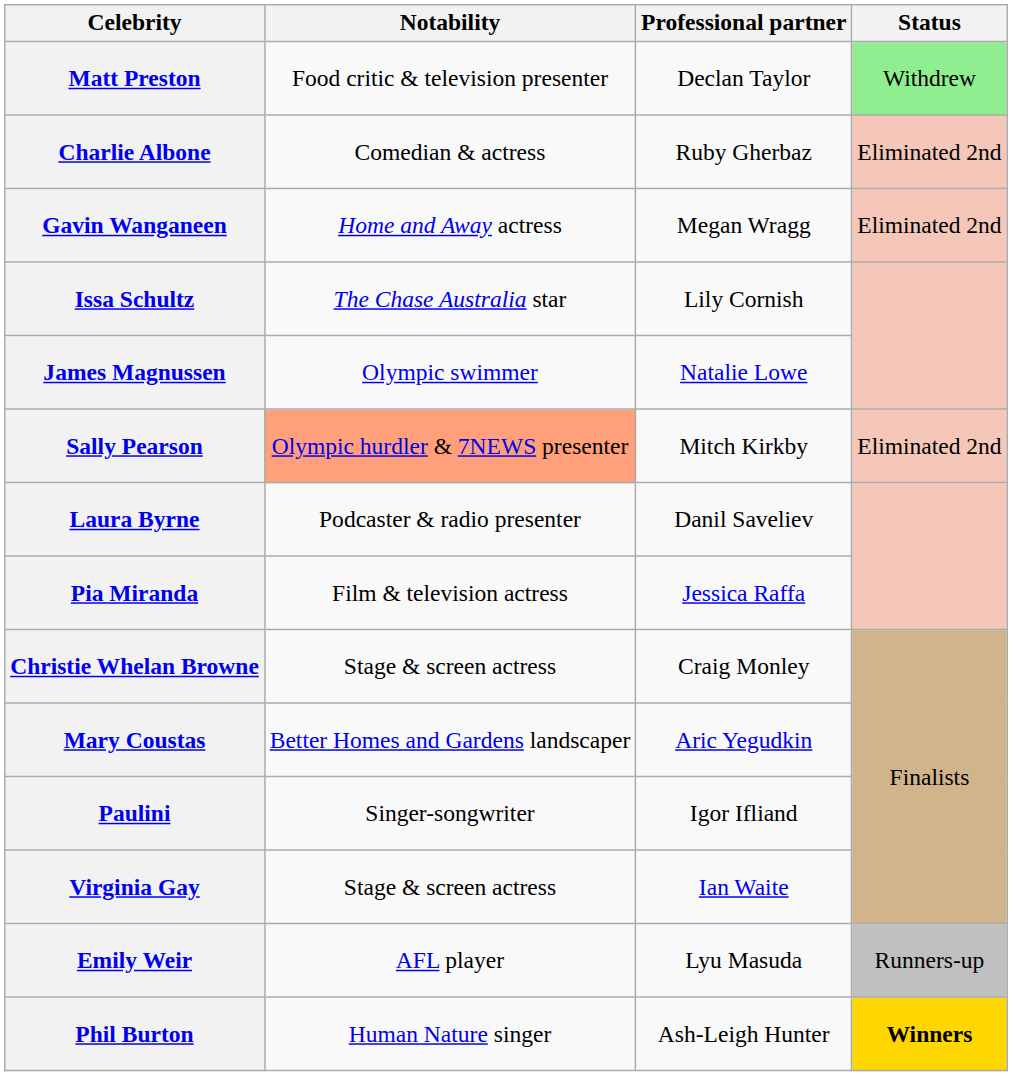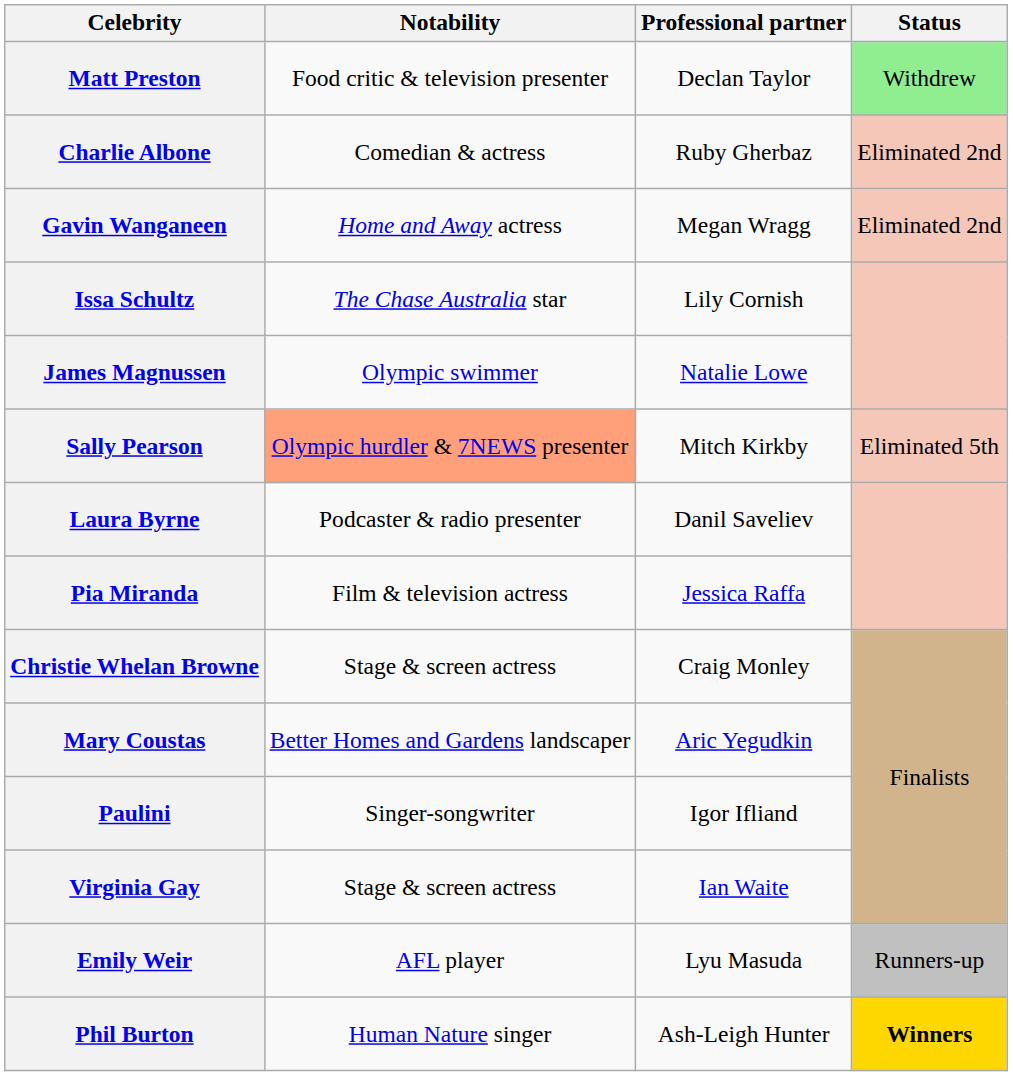Sally Pearson | Status: Eliminated 2nd -> Eliminated 5th
